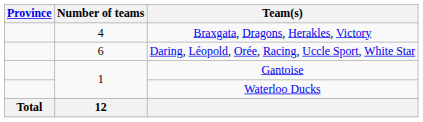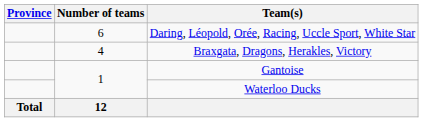rows swapped: Daring, Léopold, Orée, Racing, Uccle Sport, White Star <-> Braxgata, Dragons, Herakles, Victory
